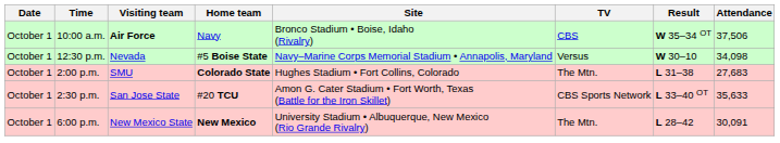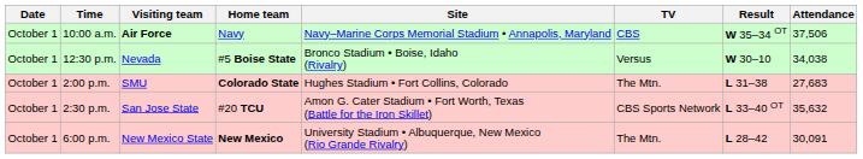10:00 a.m. | Site: Bronco Stadium • Boise, Idaho (Rivalry) -> Navy–Marine Corps Memorial Stadium • Annapolis, Maryland
12:30 p.m. | Site: Navy–Marine Corps Memorial Stadium • Annapolis, Maryland -> Bronco Stadium • Boise, Idaho (Rivalry)
12:30 p.m. | Attendance: 34,098 -> 34,038
2:30 p.m. | Attendance: 35,633 -> 35,632
